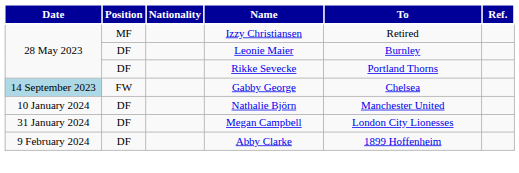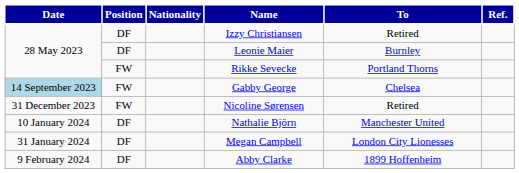Izzy Christiansen | Position: MF -> DF
Rikke Sevecke | Position: DF -> FW
+ row: 31 December 2023 | FW | Nicoline Sørensen | Retired
